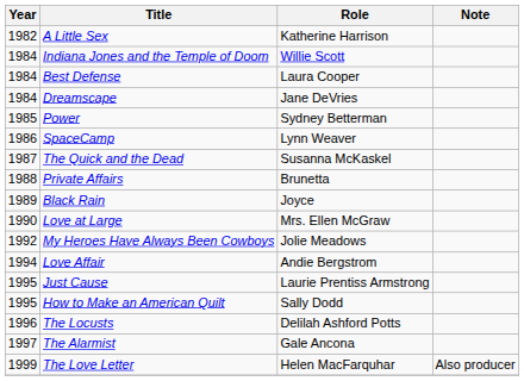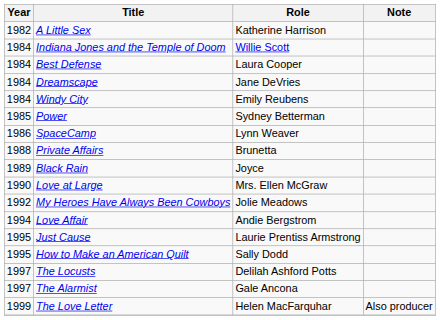+ row: 1984 | Windy City | Emily Reubens
- row: 1987 | The Quick and the Dead | Susanna McKaskel
The Locusts | Year: 1996 -> 1997
